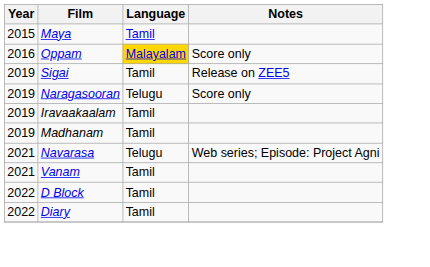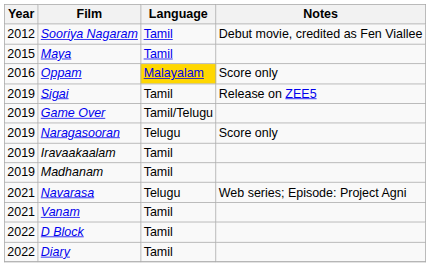+ row: 2012 | Sooriya Nagaram | Tamil | Debut movie, credited as Fen Viallee
+ row: 2019 | Game Over | Tamil/Telugu
